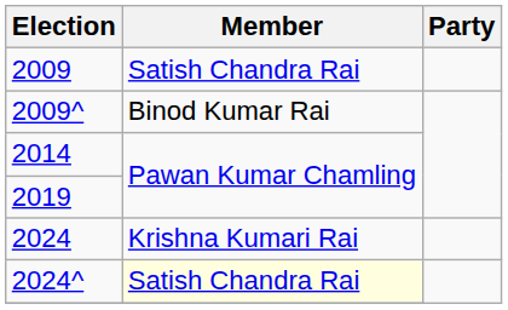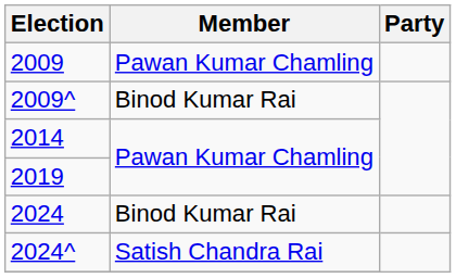2009 | Member: Satish Chandra Rai -> Pawan Kumar Chamling
2024 | Member: Krishna Kumari Rai -> Binod Kumar Rai
2024^ | Member: lightyellow background -> no background
